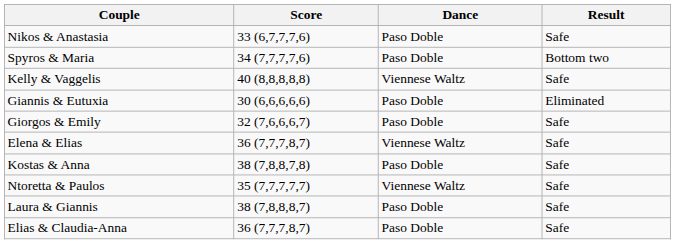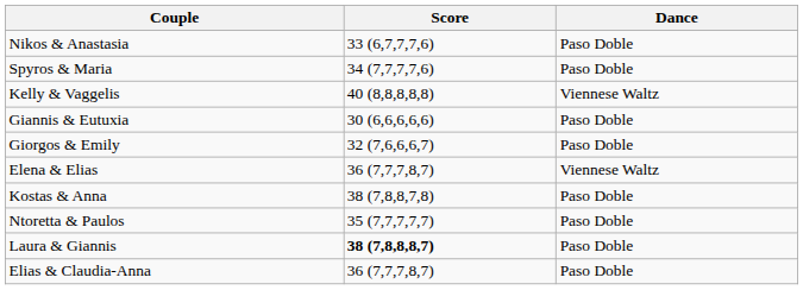- column: Result | Safe | Bottom two | Safe | Eliminated | Safe | Safe | Safe | Safe | Safe | Safe
Ntoretta & Paulos | Dance: Viennese Waltz -> Paso Doble
Laura & Giannis | Score: normal -> bold
